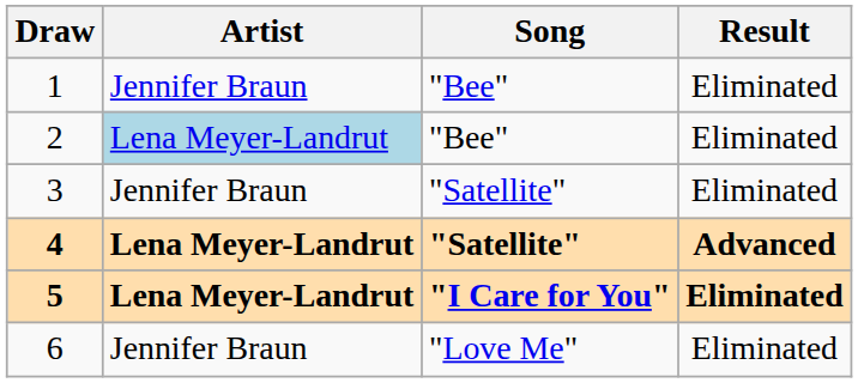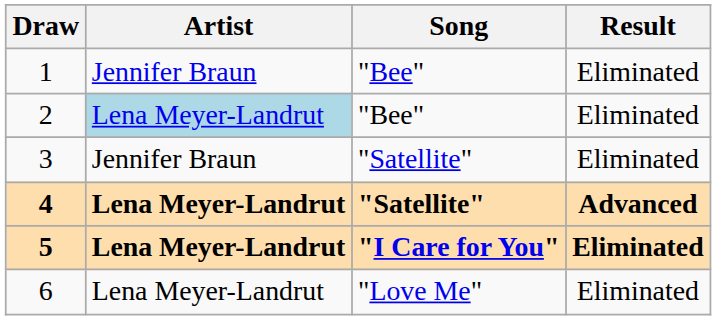6 | Artist: Jennifer Braun -> Lena Meyer-Landrut
